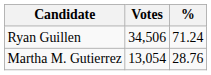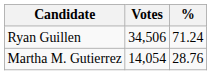Martha M. Gutierrez | Votes: 13,054 -> 14,054
